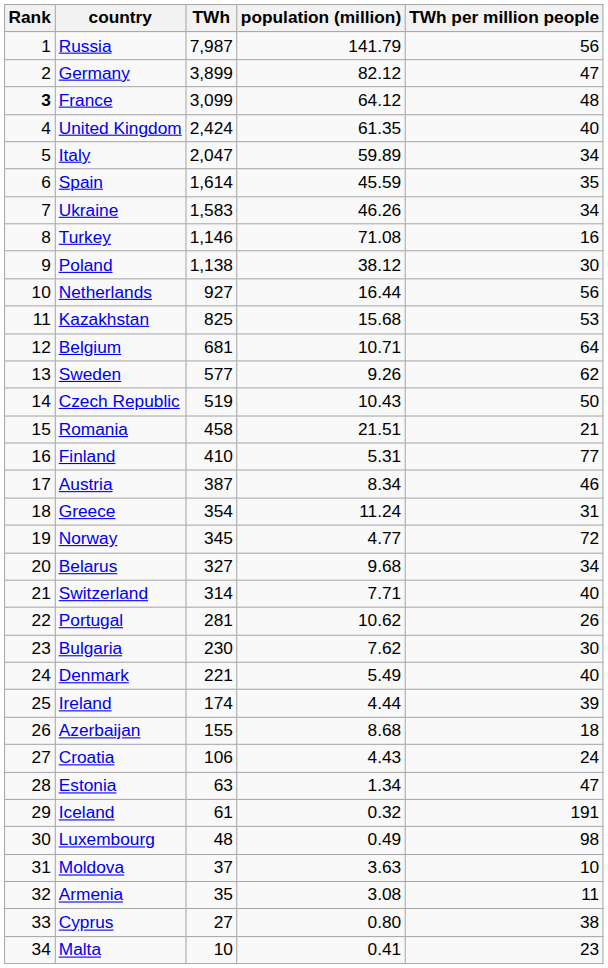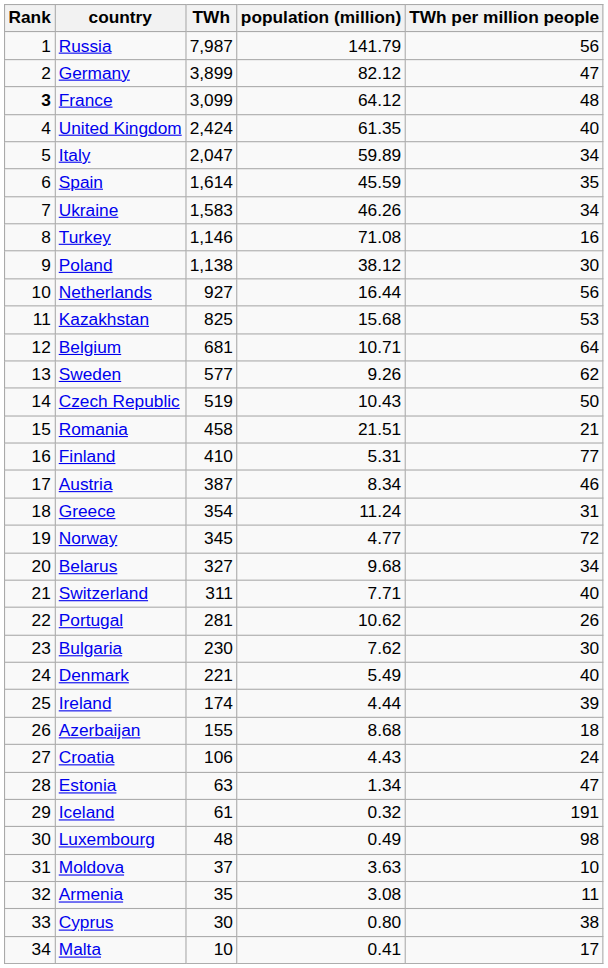Switzerland | TWh: 314 -> 311
Cyprus | TWh: 27 -> 30
Malta | TWh per million people: 23 -> 17
